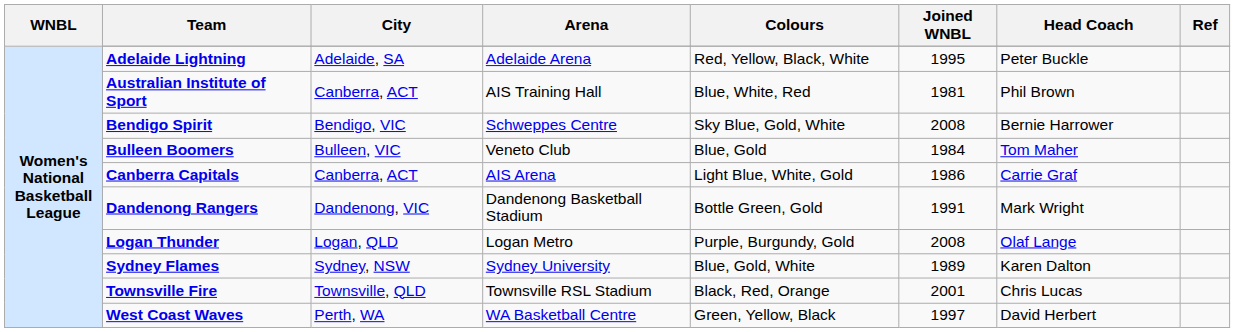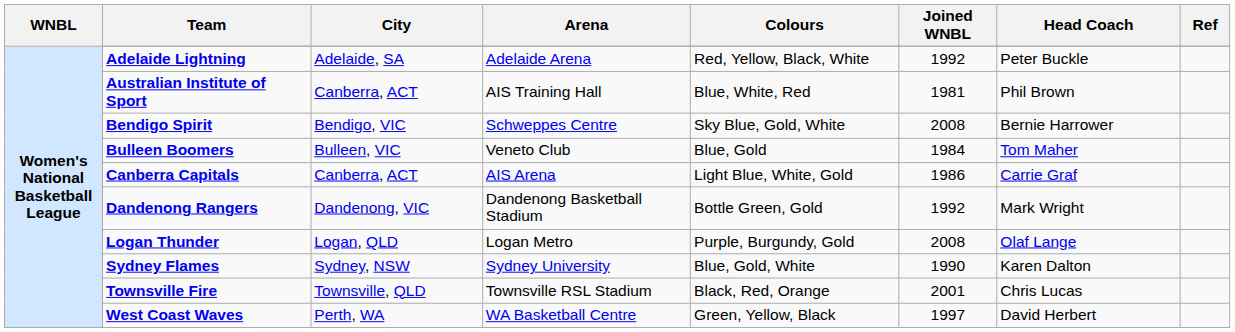Adelaide Lightning | Joined WNBL: 1995 -> 1992
Dandenong Rangers | Joined WNBL: 1991 -> 1992
Sydney Flames | Joined WNBL: 1989 -> 1990
